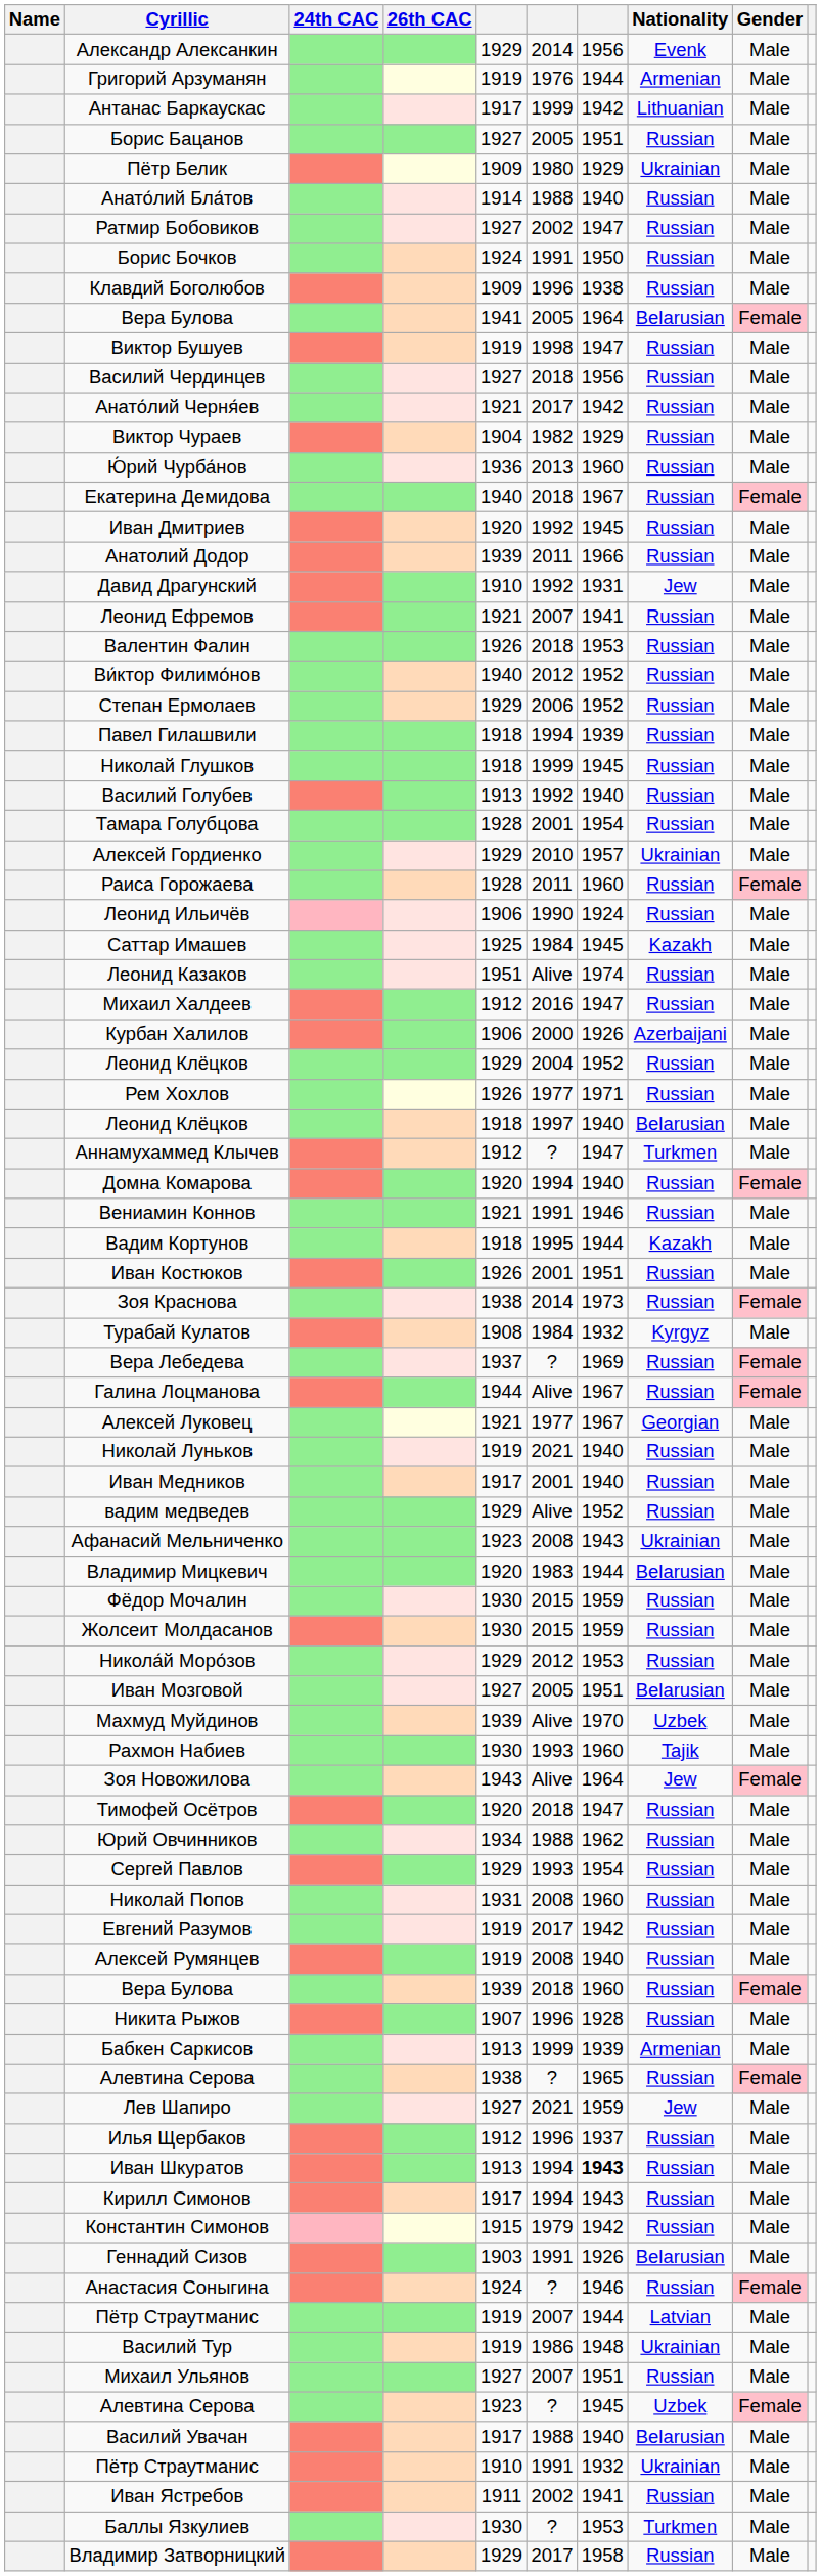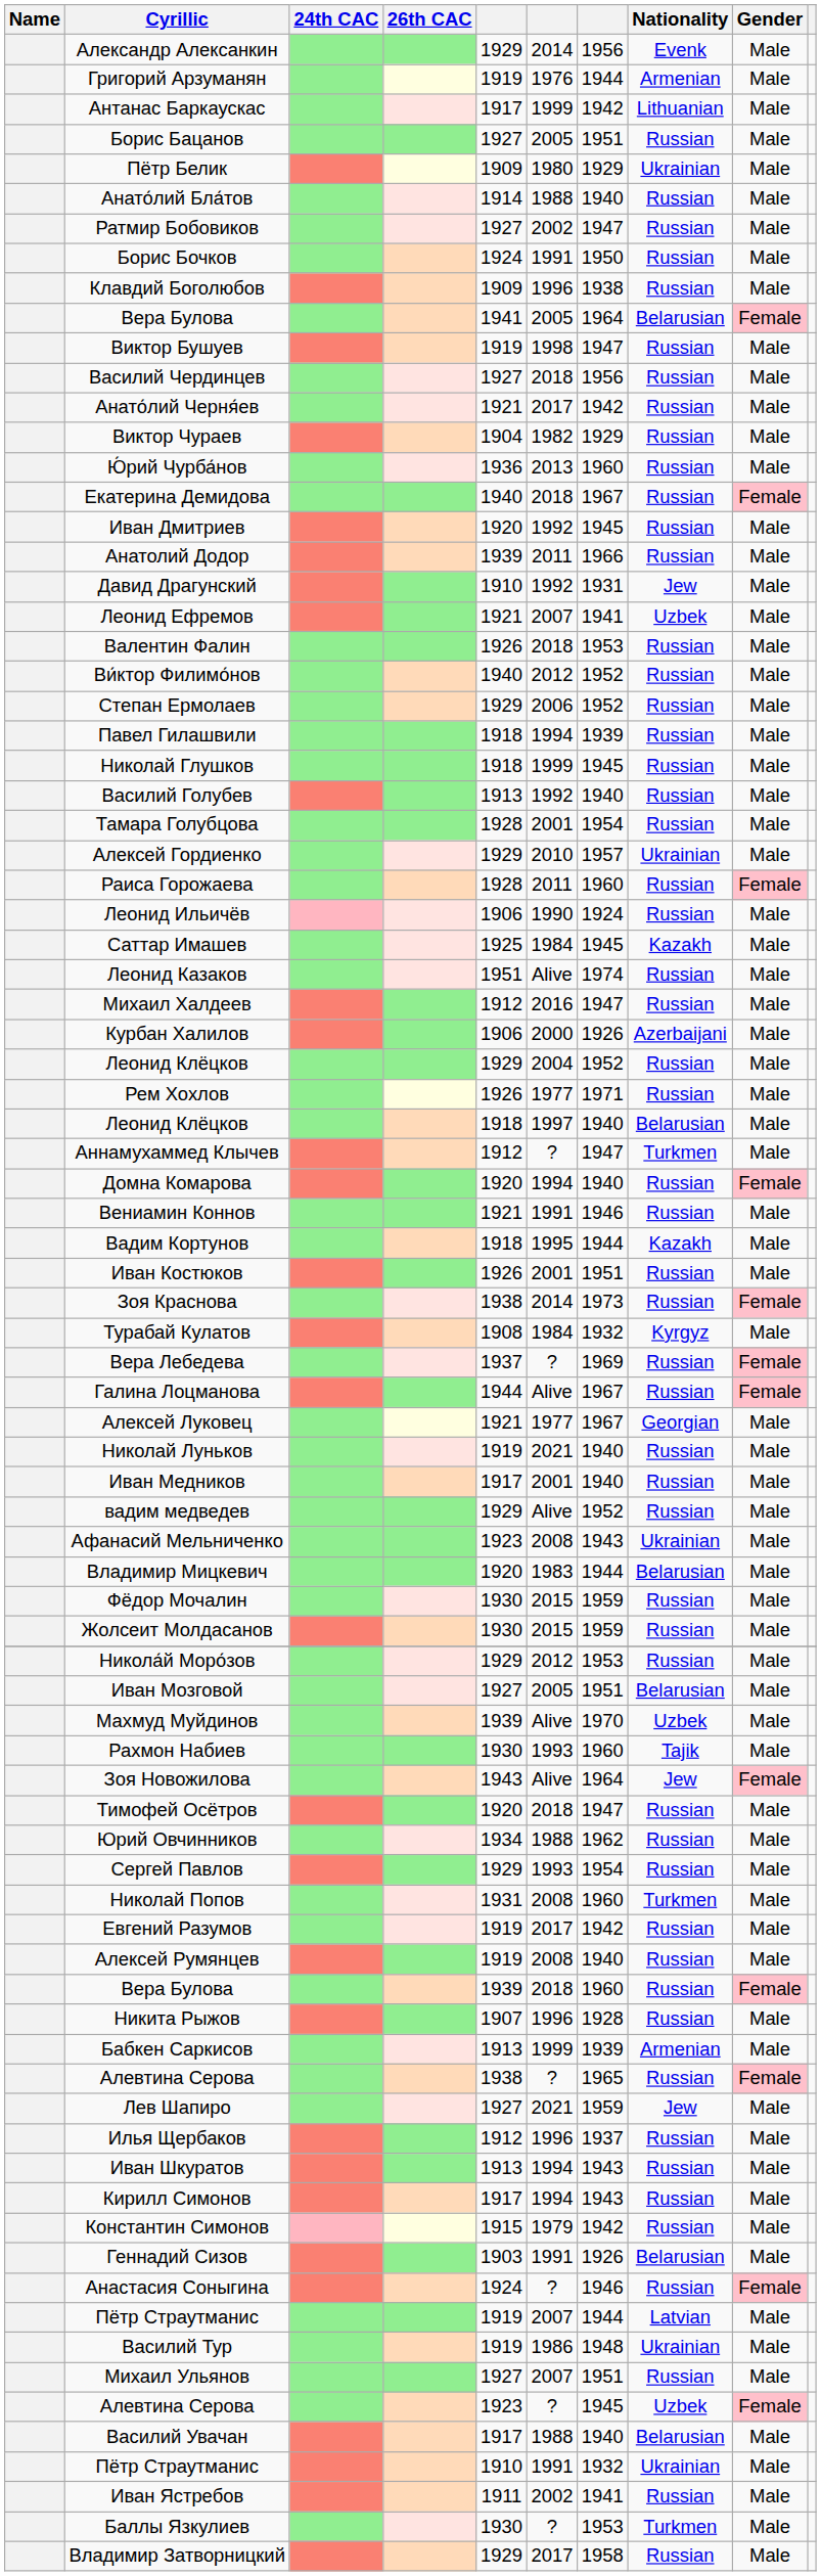Леонид Ефремов | Nationality: Russian -> Uzbek
Николай Попов | Nationality: Russian -> Turkmen
Иван Шкуратов | column 7: bold -> normal
